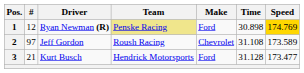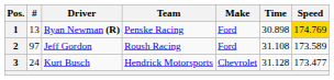1 | #: 12 -> 13
1 | Team: khaki background -> no background
2 | Make: Chevrolet -> Ford
3 | #: 21 -> 24
3 | Make: Ford -> Chevrolet
